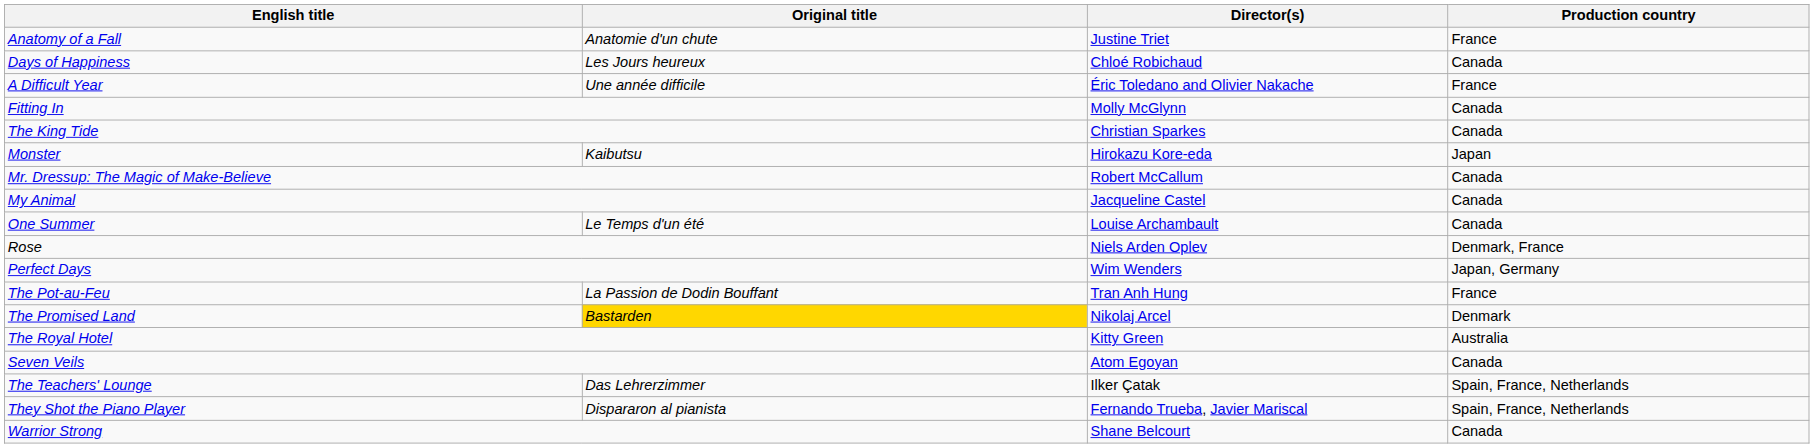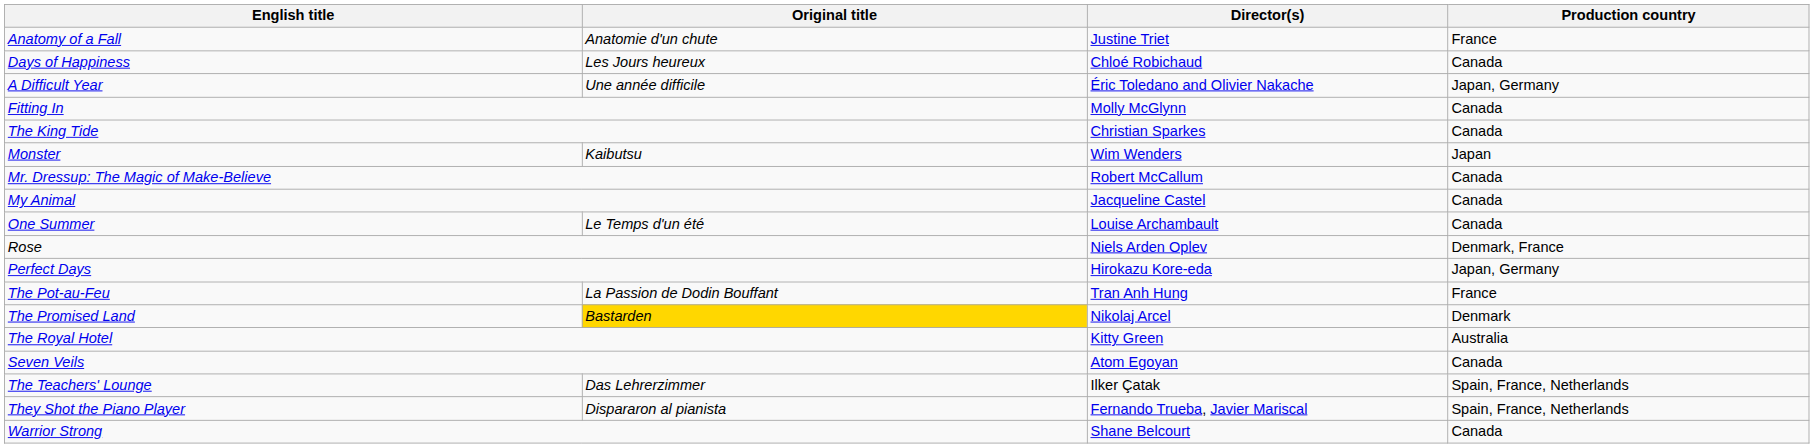A Difficult Year | Production country: France -> Japan, Germany
Monster | Director(s): Hirokazu Kore-eda -> Wim Wenders
Perfect Days | Director(s): Wim Wenders -> Hirokazu Kore-eda
